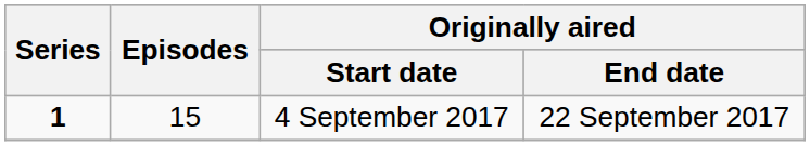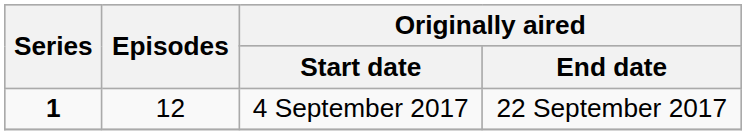4 September 2017 | Episodes: 15 -> 12
